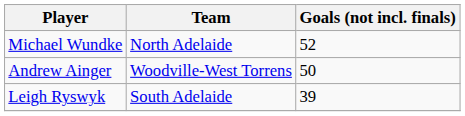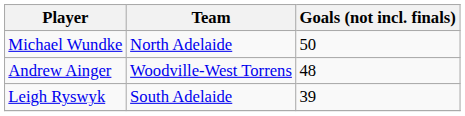Michael Wundke | Goals (not incl. finals): 52 -> 50
Andrew Ainger | Goals (not incl. finals): 50 -> 48
